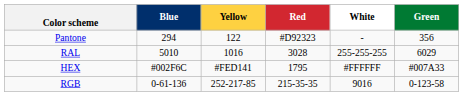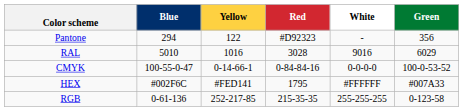RAL | White: 255-255-255 -> 9016
+ row: CMYK | 100-55-0-47 | 0-14-66-1 | 0-84-84-16 | 0-0-0-0 | 100-0-53-52
RGB | White: 9016 -> 255-255-255
